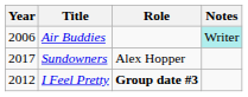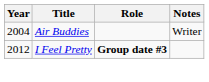Air Buddies | Year: 2006 -> 2004
Air Buddies | Notes: paleturquoise background -> no background
- row: 2017 | Sundowners | Alex Hopper
